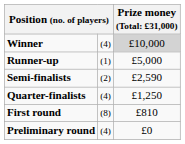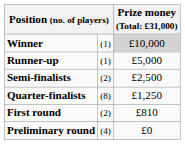Winner | column 2: (4) -> (1)
Semi-finalists | column 3: £2,590 -> £2,500
Quarter-finalists | column 2: (4) -> (8)
First round | column 2: (8) -> (2)
